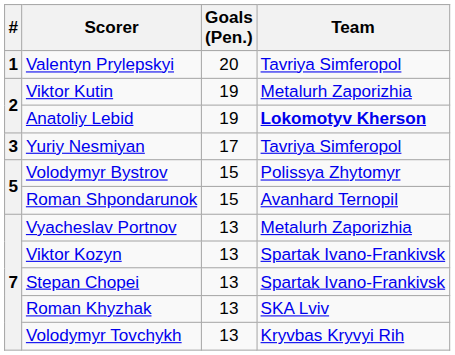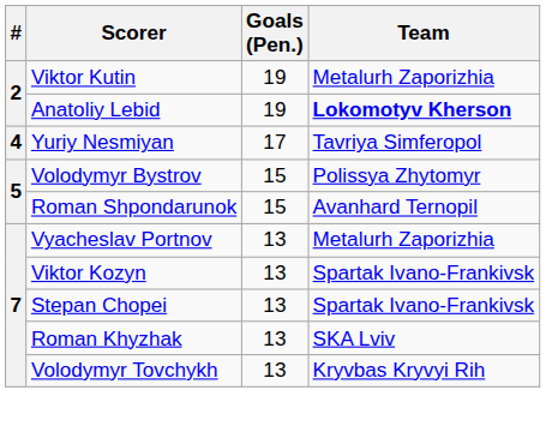- row: 1 | Valentyn Prylepskyi | 20 | Tavriya Simferopol
Yuriy Nesmiyan | #: 3 -> 4
